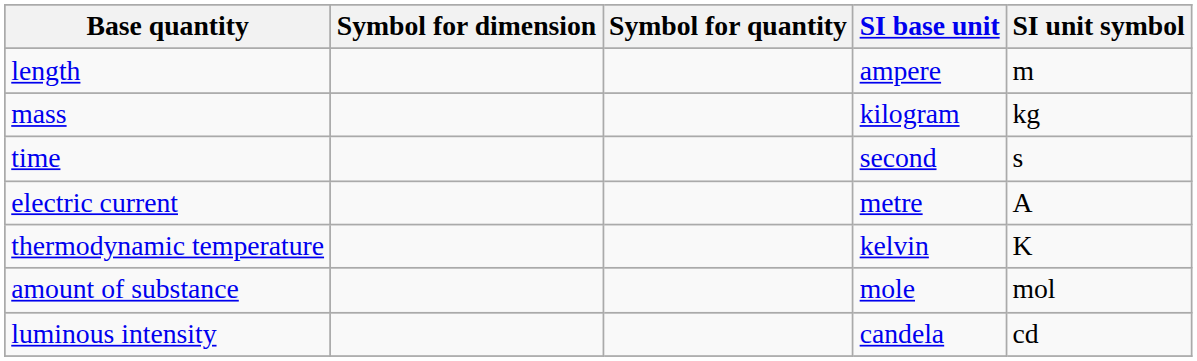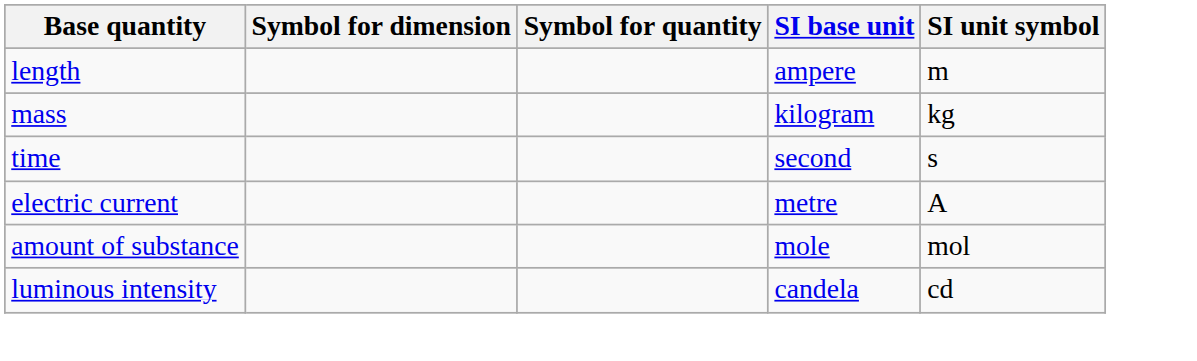- row: thermodynamic temperature | kelvin | K
